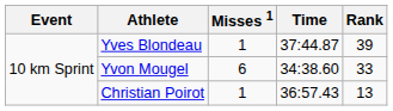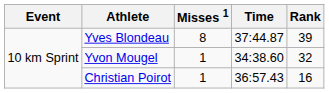Yves Blondeau | Misses 1: 1 -> 8
Yvon Mougel | Misses 1: 6 -> 1
Yvon Mougel | Rank: 33 -> 32
Christian Poirot | Rank: 13 -> 16
